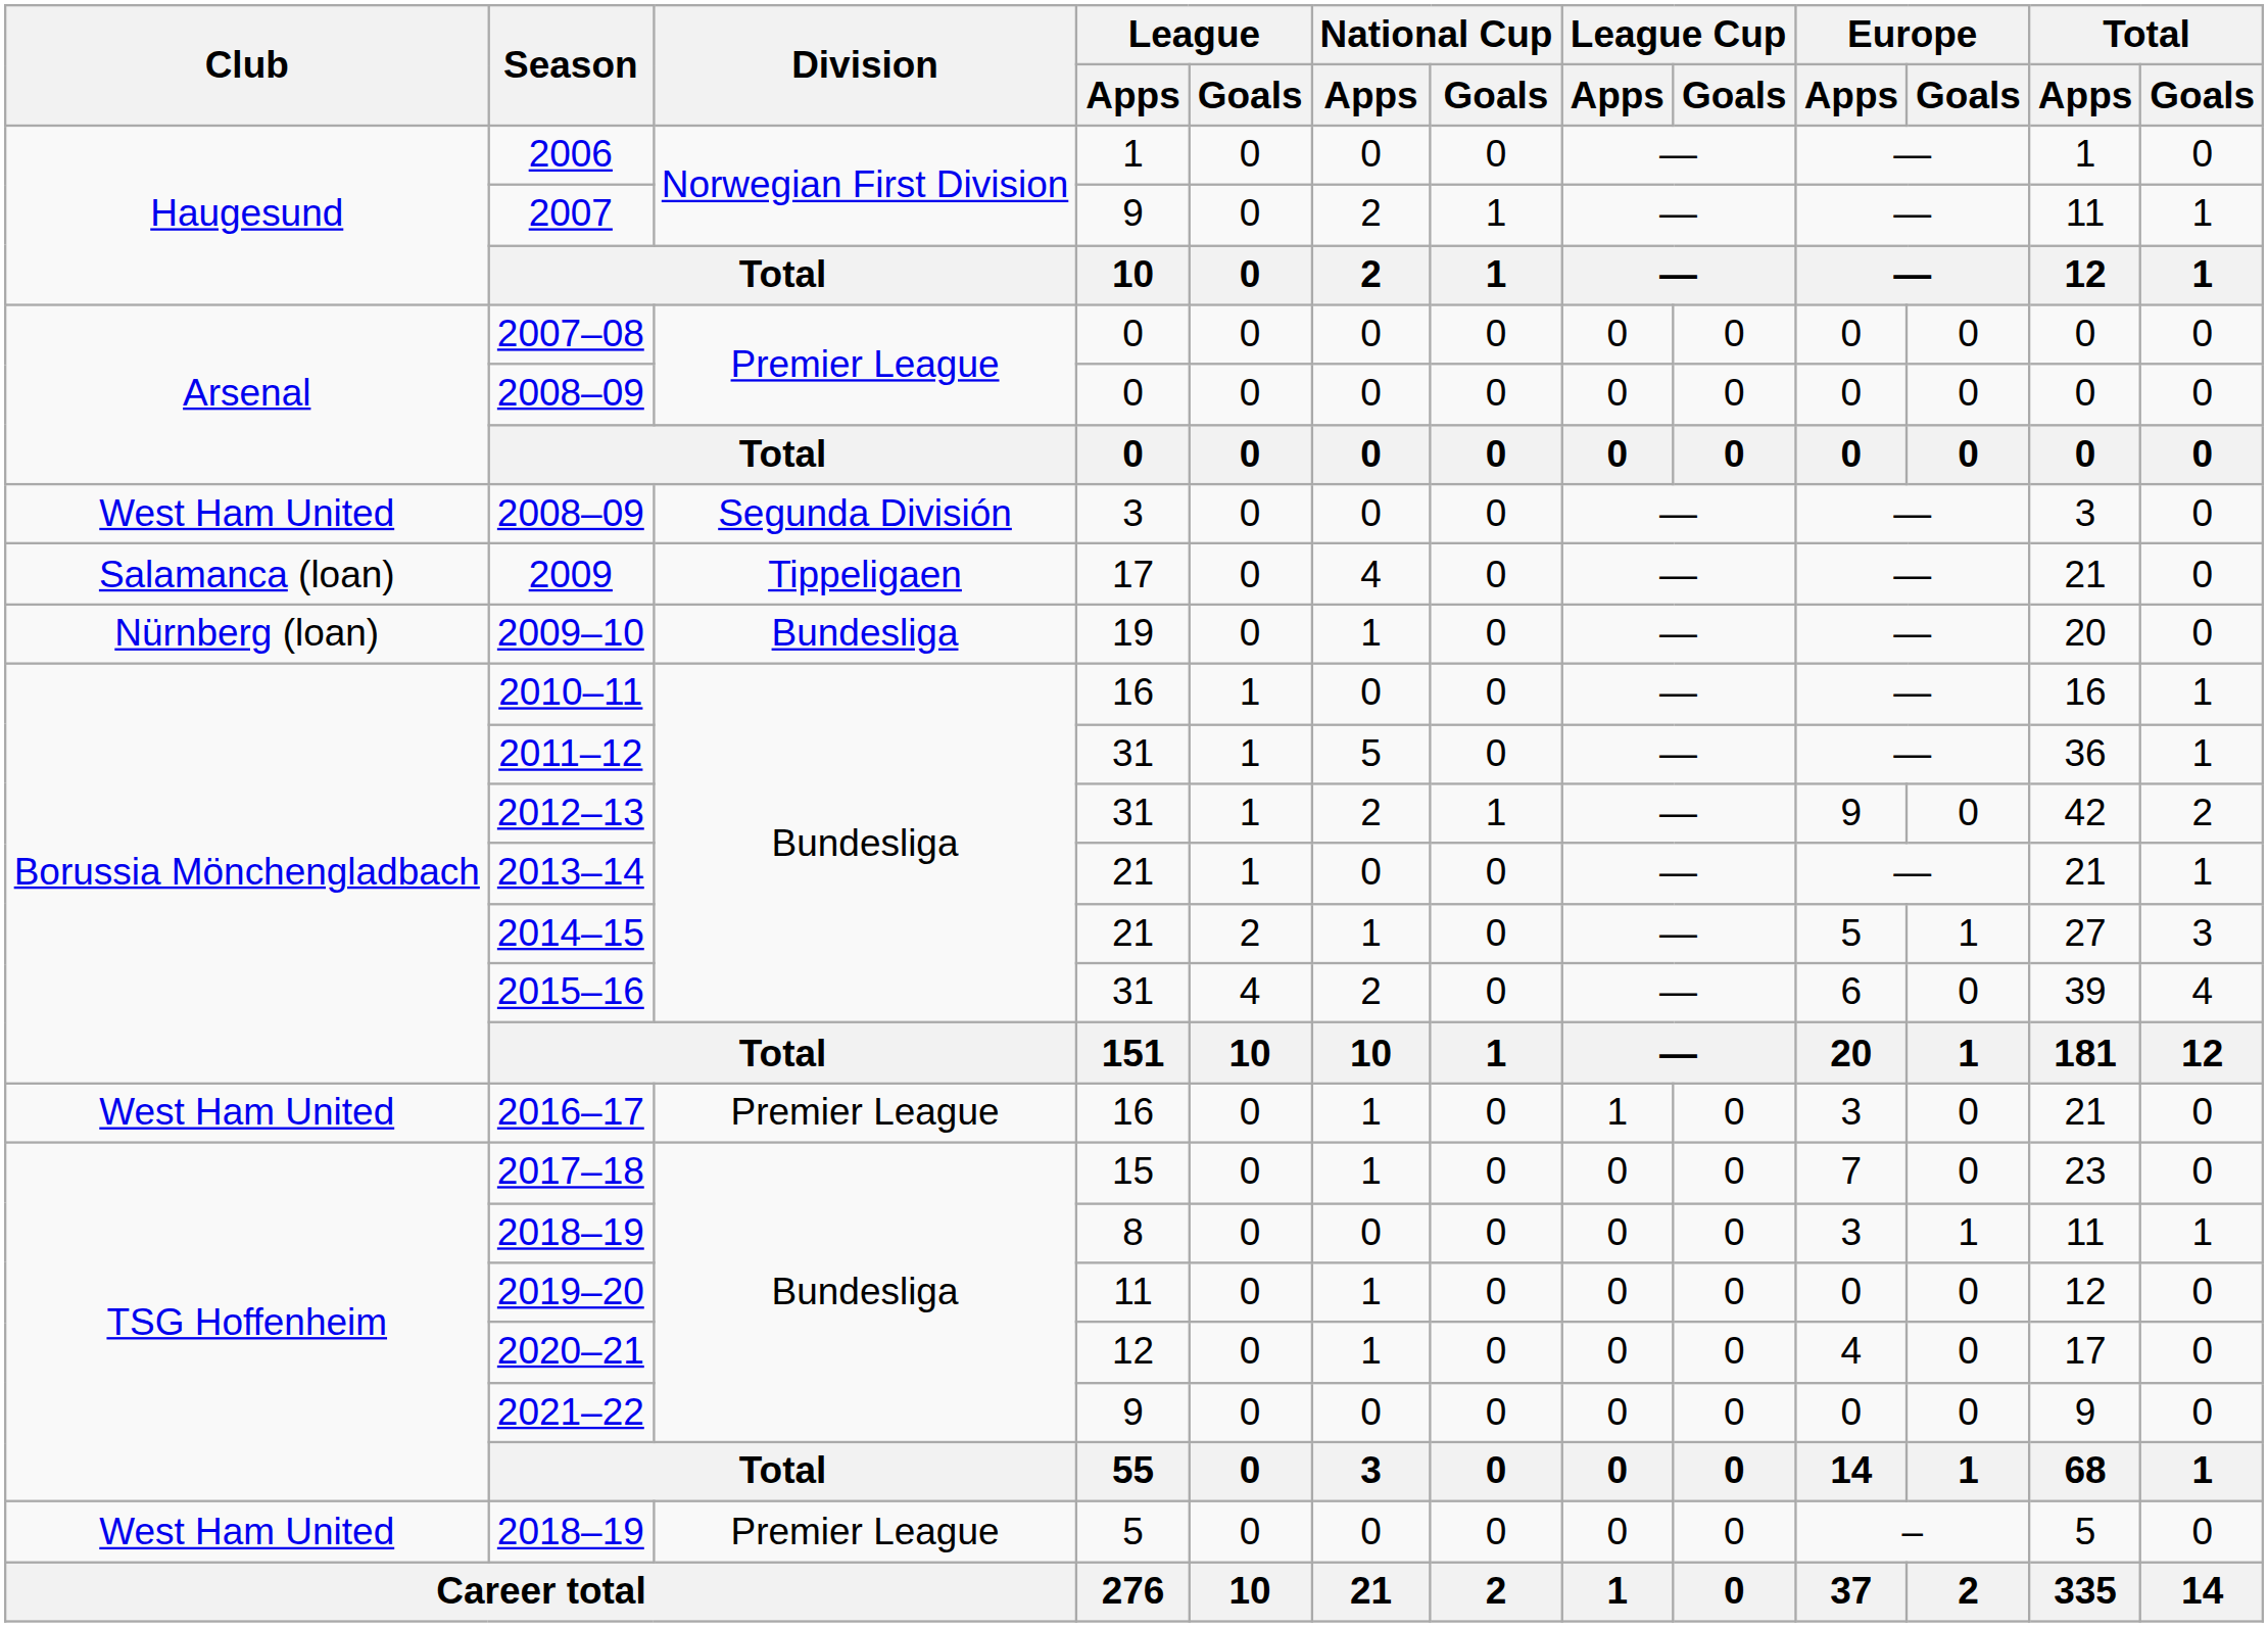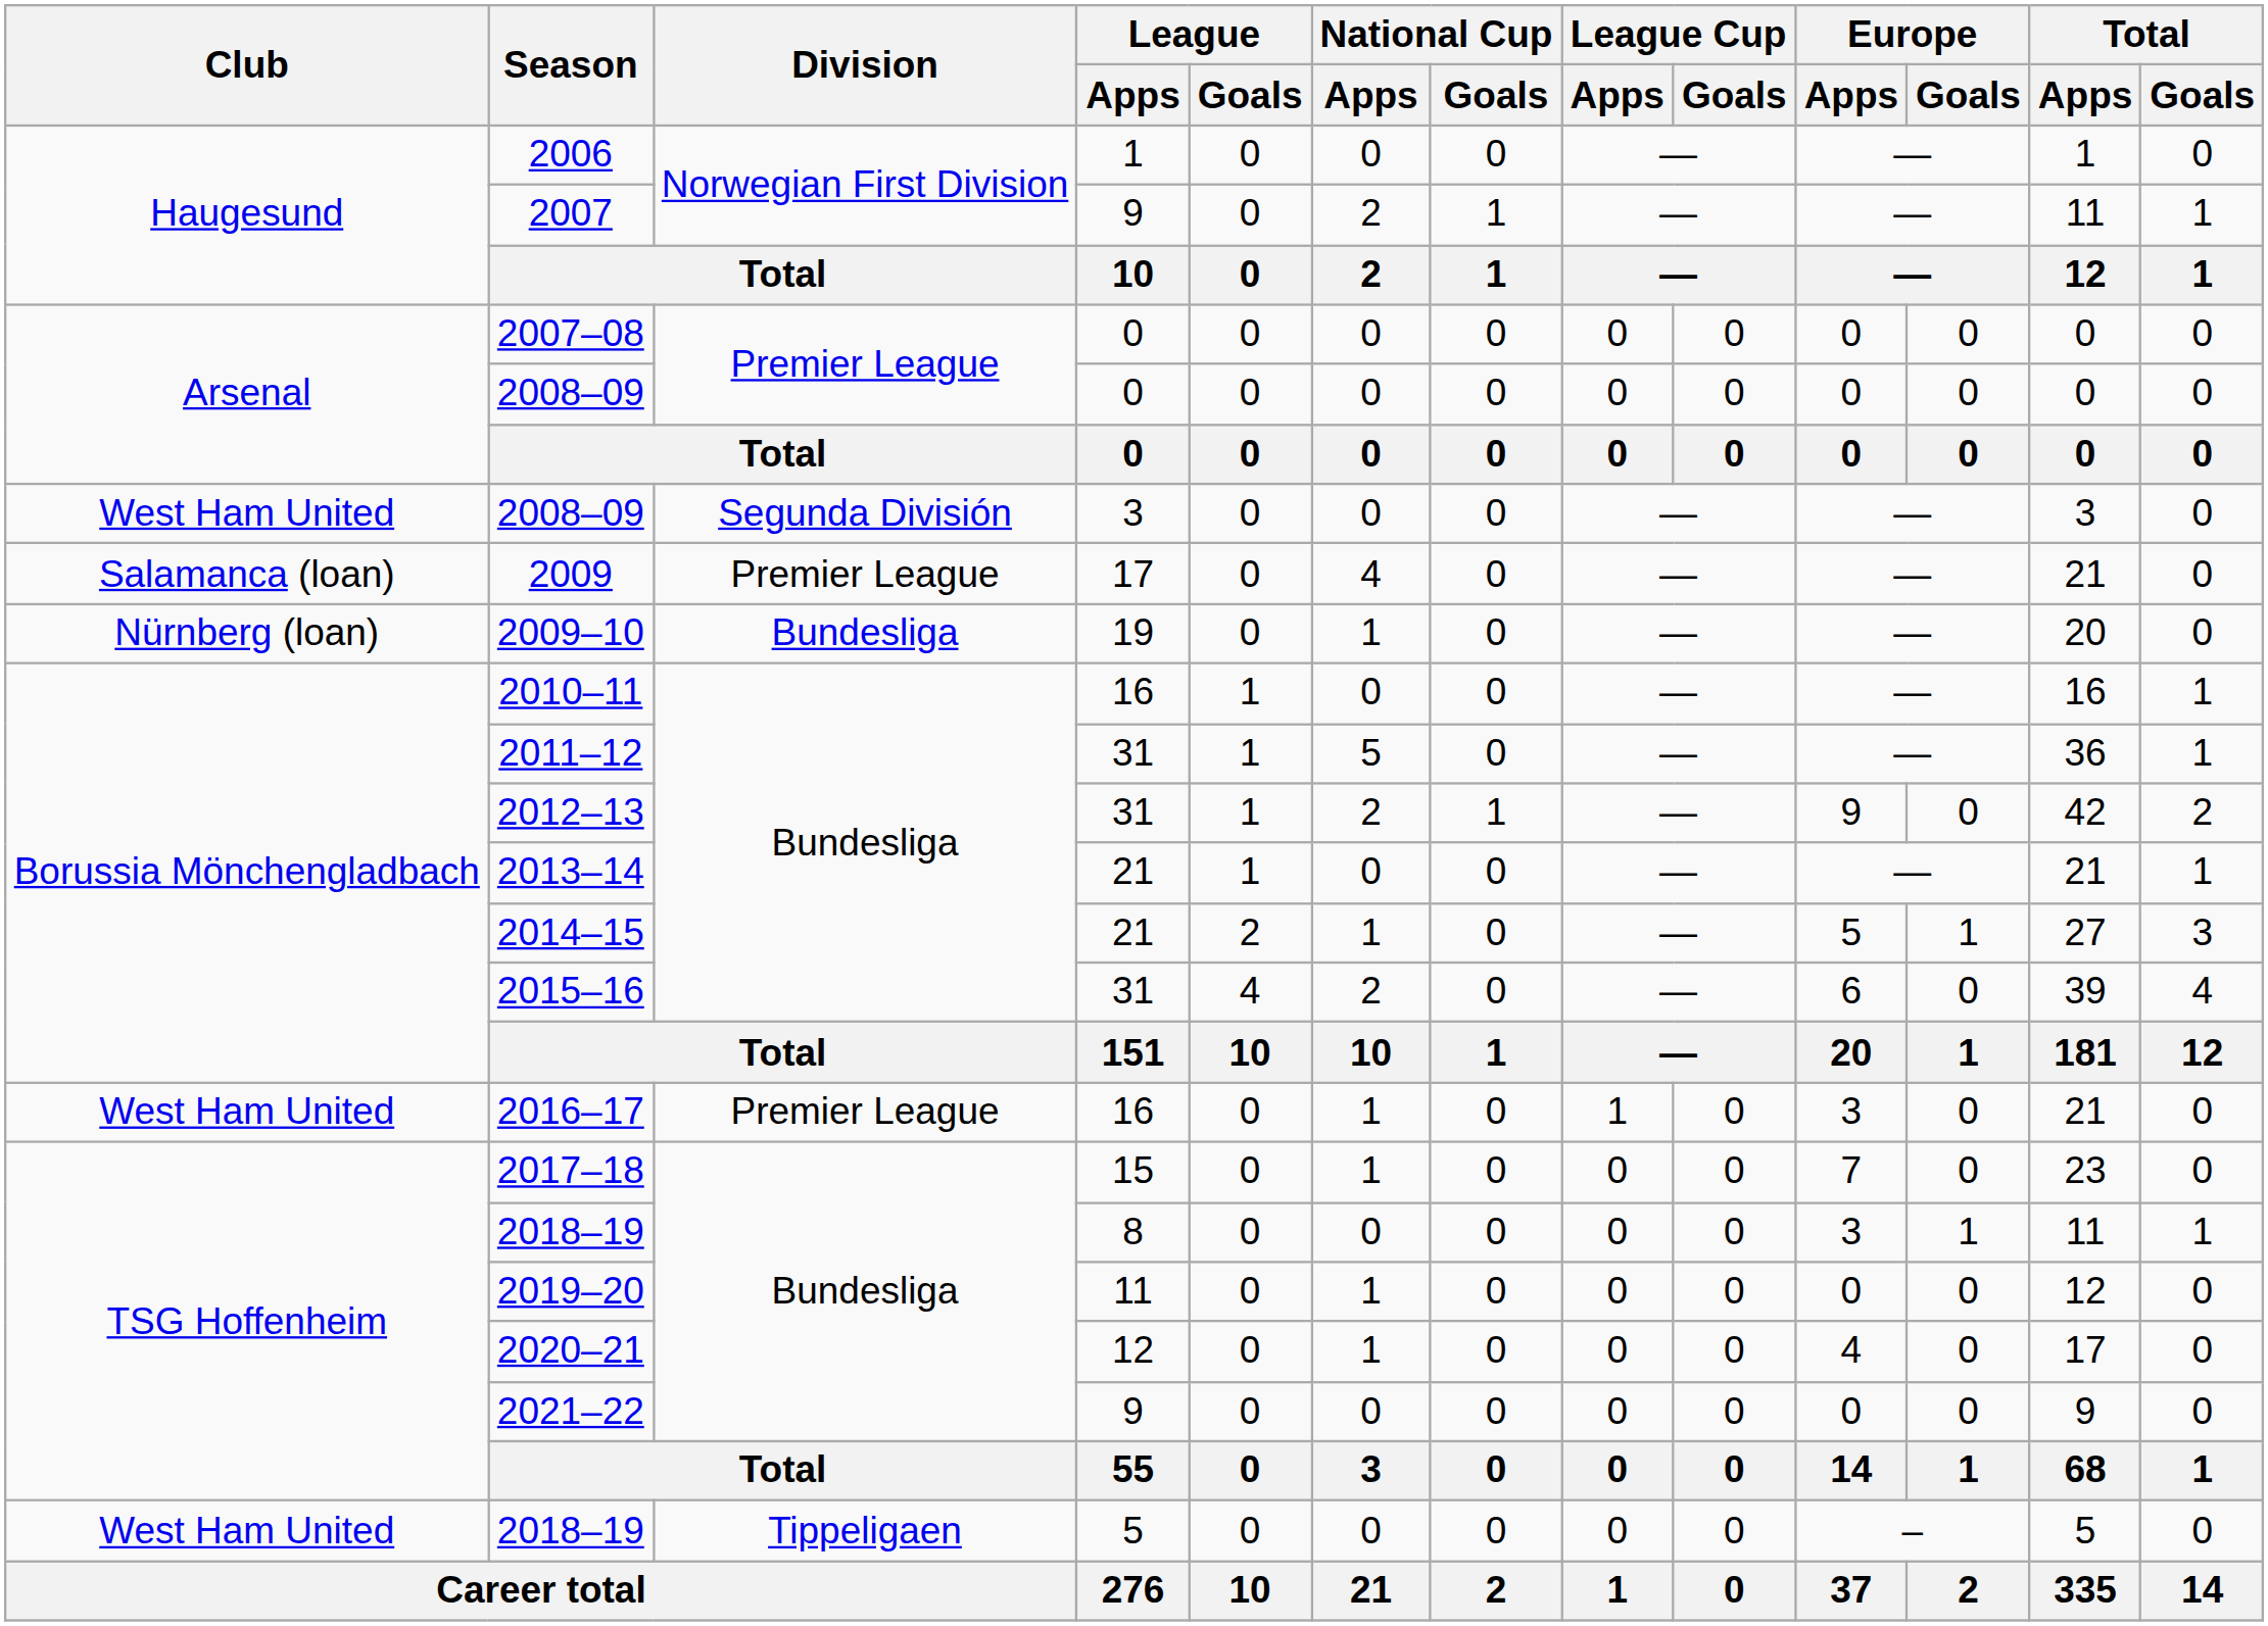2009 | Division: Tippeligaen -> Premier League
2018–19 / 5 | Division: Premier League -> Tippeligaen
